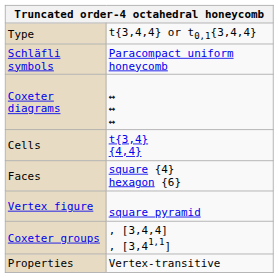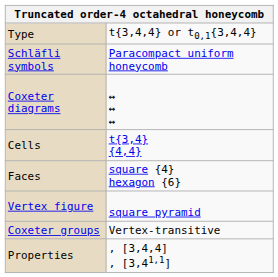Coxeter groups | column 2: , [3,4,4] , [3,41,1] -> Vertex-transitive
Properties | column 2: Vertex-transitive -> , [3,4,4] , [3,41,1]
